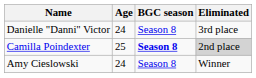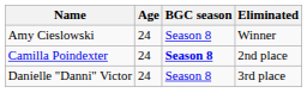rows swapped: Amy Cieslowski <-> Danielle "Danni" Victor
Camilla Poindexter | Age: 25 -> 24
Camilla Poindexter | Eliminated: lightgrey background -> no background
